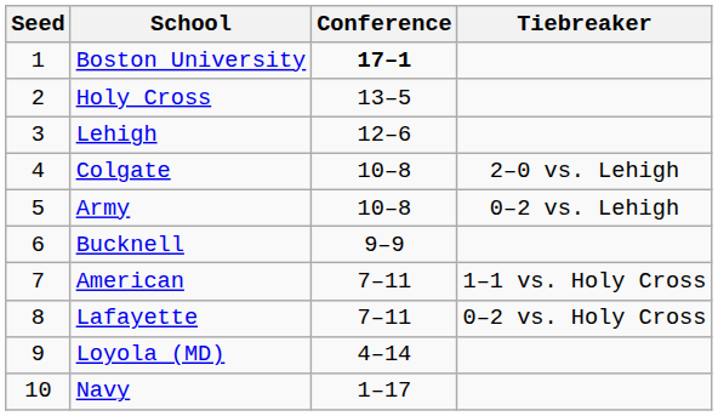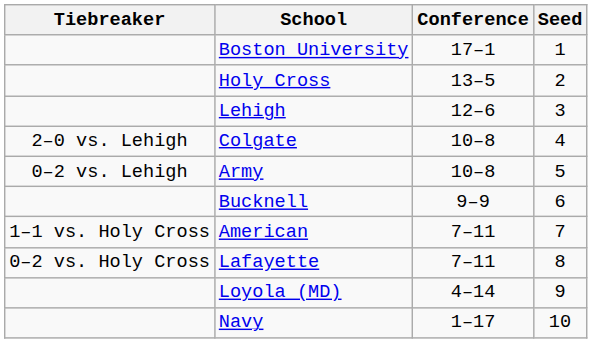columns swapped: Seed <-> Tiebreaker
Boston University | Conference: bold -> normal
